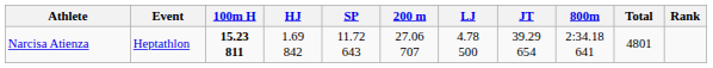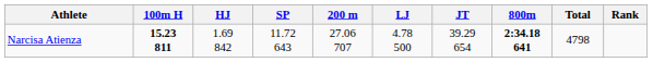- column: Event | Heptathlon
Narcisa Atienza | 800m: normal -> bold
Narcisa Atienza | Total: 4801 -> 4798
